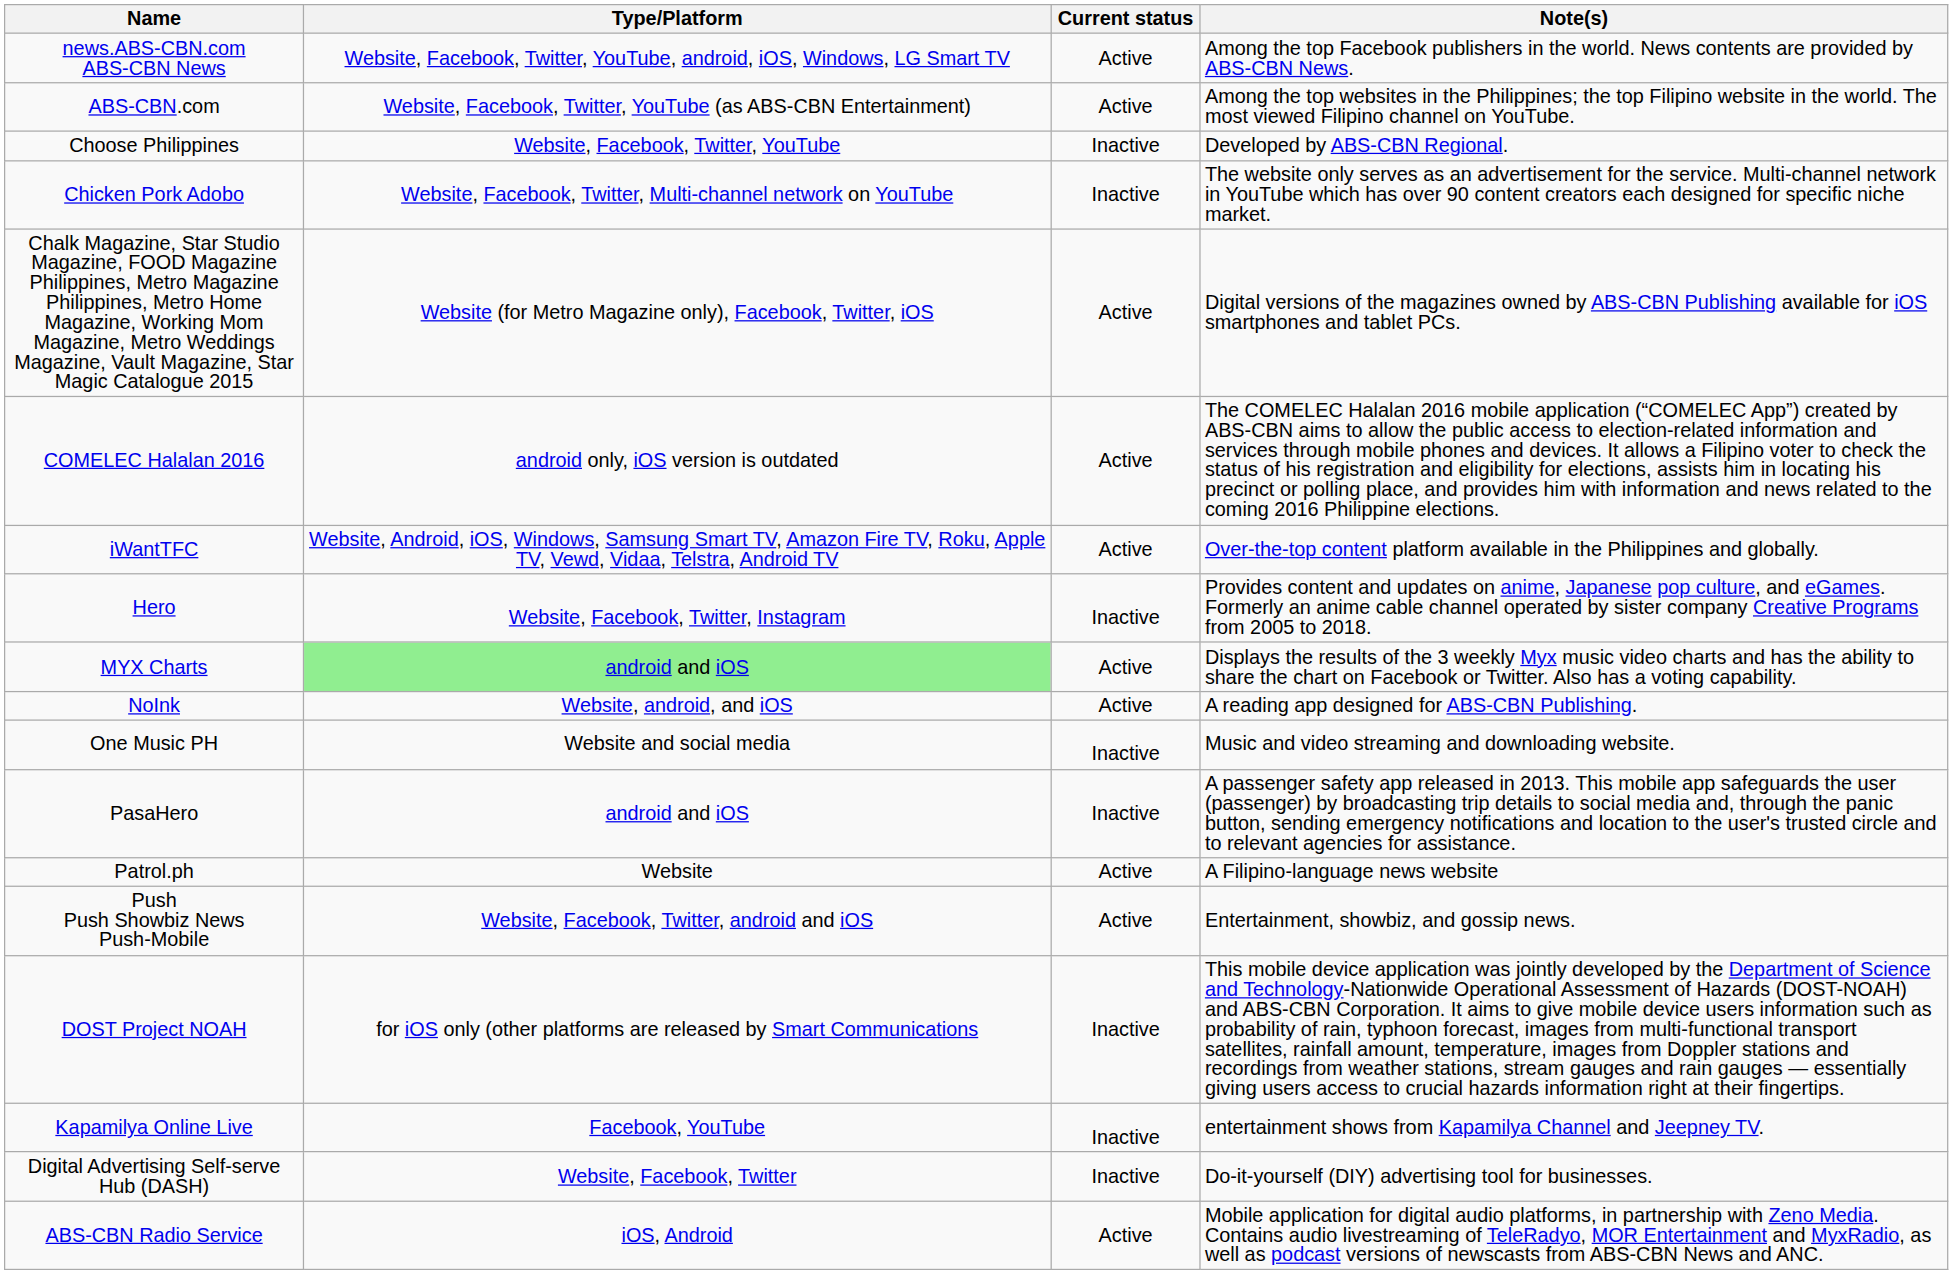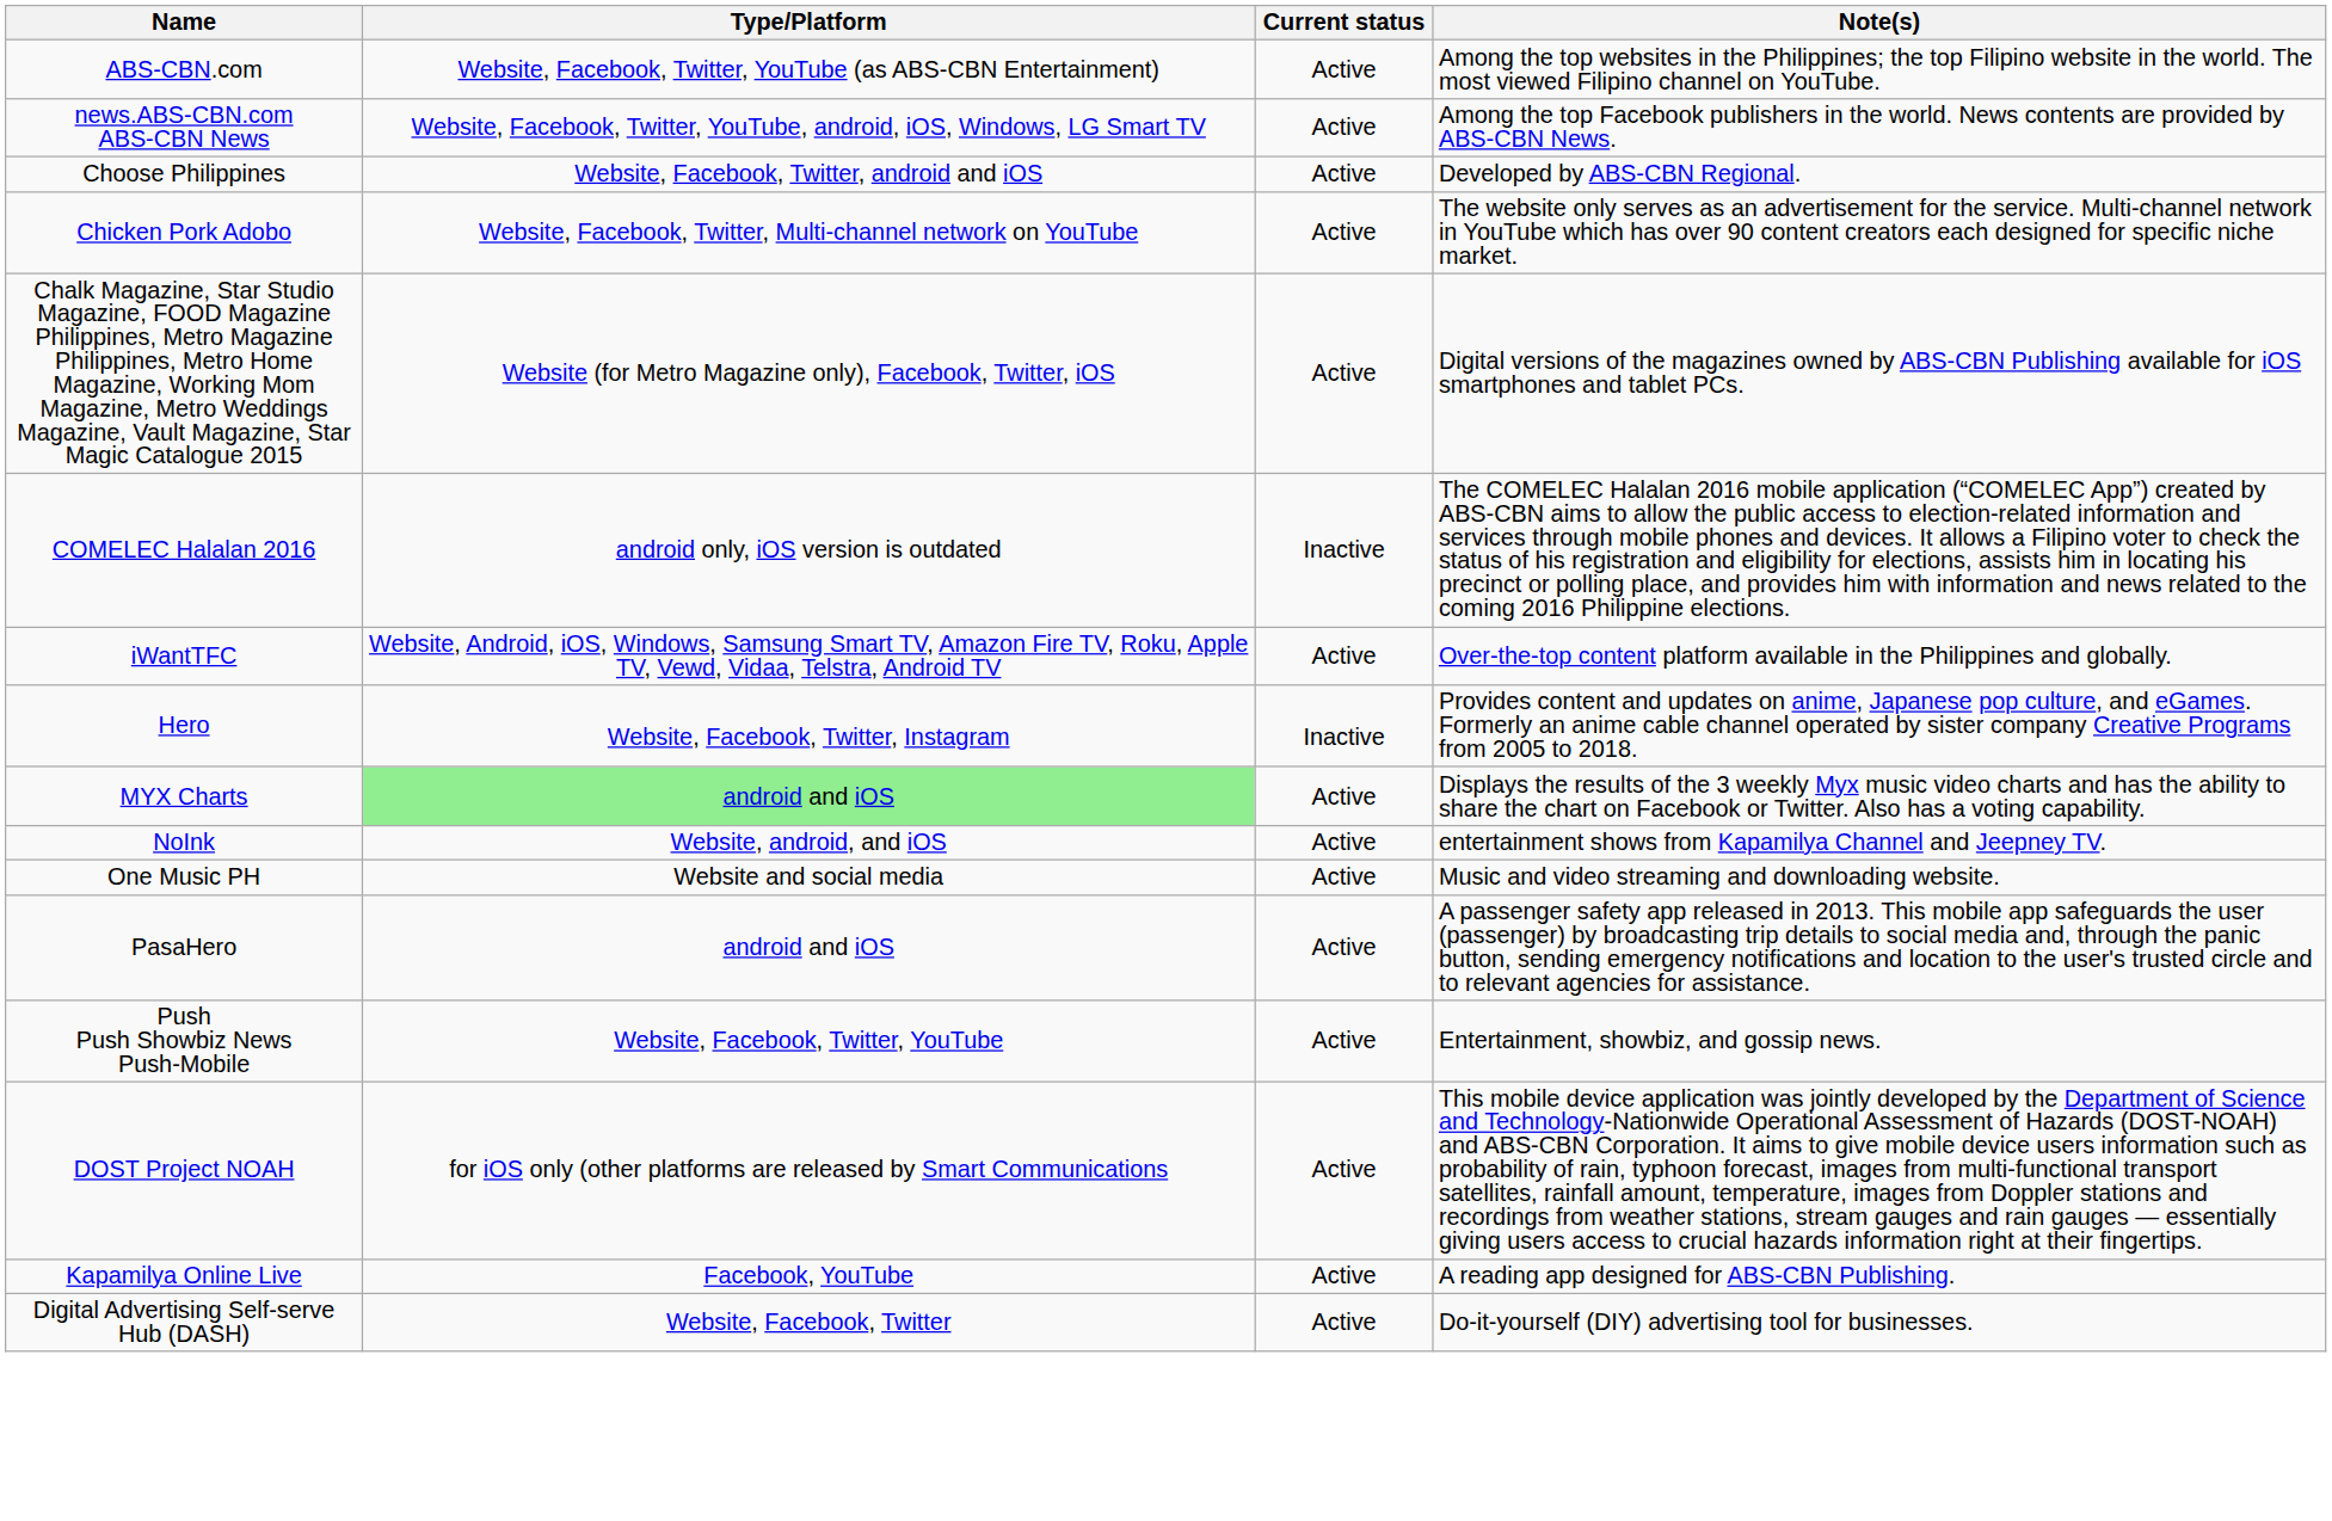rows swapped: ABS-CBN.com <-> news.ABS-CBN.com ABS-CBN News
Choose Philippines | Type/Platform: Website, Facebook, Twitter, YouTube -> Website, Facebook, Twitter, android and iOS
Choose Philippines | Current status: Inactive -> Active
Chicken Pork Adobo | Current status: Inactive -> Active
COMELEC Halalan 2016 | Current status: Active -> Inactive
NoInk | Note(s): A reading app designed for ABS-CBN Publishing. -> entertainment shows from Kapamilya Channel and Jeepney TV.
One Music PH | Current status: Inactive -> Active
PasaHero | Current status: Inactive -> Active
- row: Patrol.ph | Website | Active | A Filipino-language news website
Push Push Showbiz News Push-Mobile | Type/Platform: Website, Facebook, Twitter, android and iOS -> Website, Facebook, Twitter, YouTube
DOST Project NOAH | Current status: Inactive -> Active
Kapamilya Online Live | Current status: Inactive -> Active
Kapamilya Online Live | Note(s): entertainment shows from Kapamilya Channel and Jeepney TV. -> A reading app designed for ABS-CBN Publishing.
Digital Advertising Self-serve Hub (DASH) | Current status: Inactive -> Active
- row: ABS-CBN Radio Service | iOS, Android | Active | Mobile application for digital audio platforms, in partnership with Zeno Media. Contains audio livestreaming of TeleRadyo, MOR Entertainment and MyxRadio, as well as podcast versions of newscasts from ABS-CBN News and ANC.
